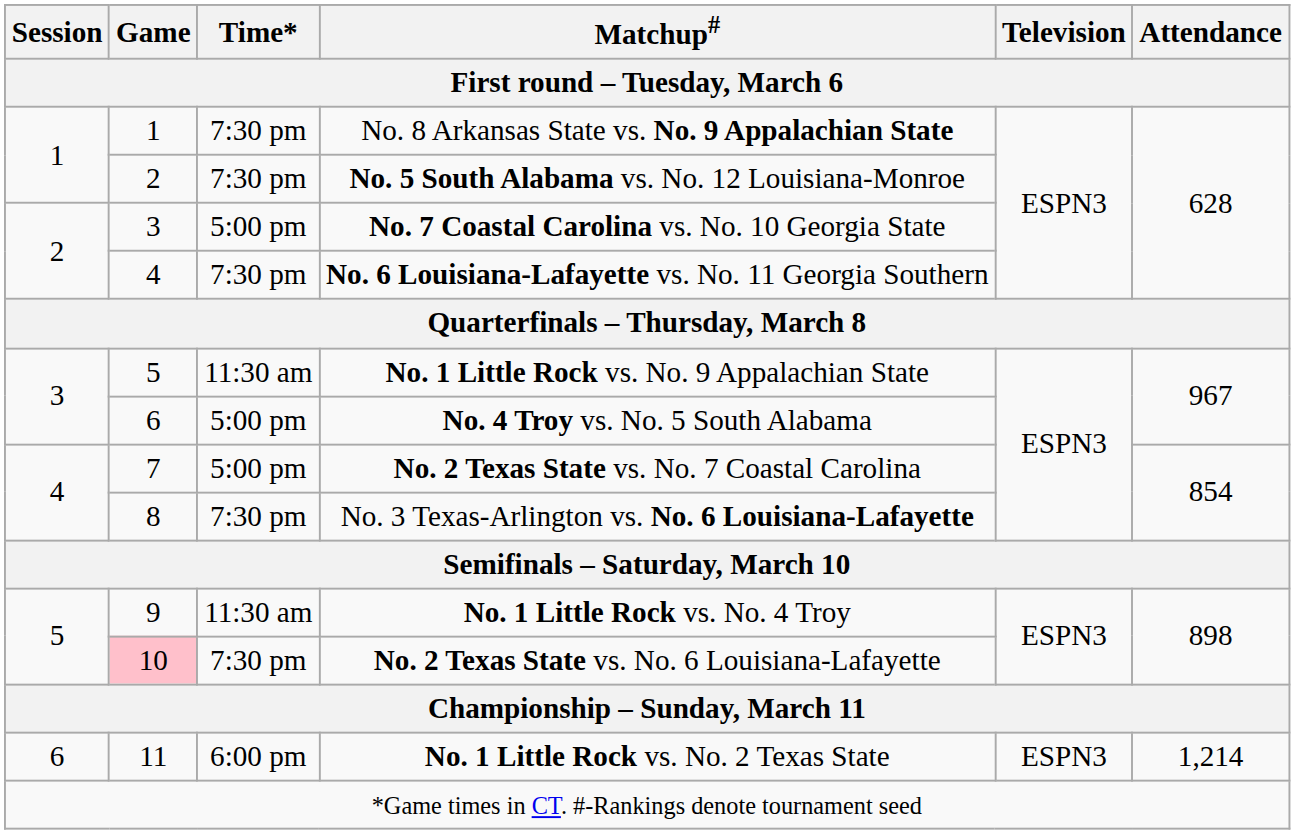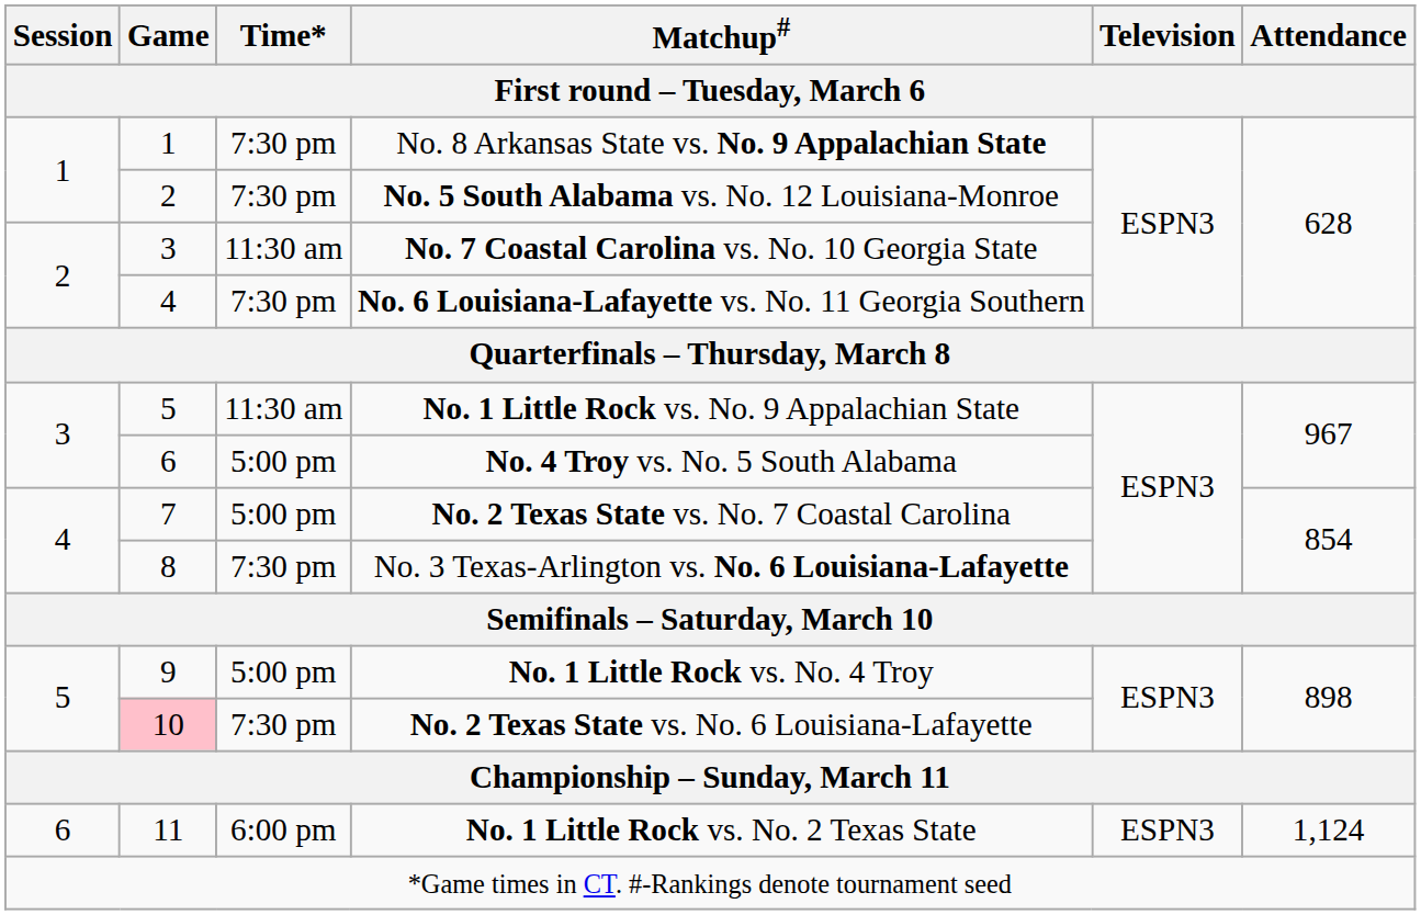No. 7 Coastal Carolina vs. No. 10 Georgia State | Time*: 5:00 pm -> 11:30 am
No. 1 Little Rock vs. No. 4 Troy | Time*: 11:30 am -> 5:00 pm
No. 1 Little Rock vs. No. 2 Texas State | Attendance: 1,214 -> 1,124
